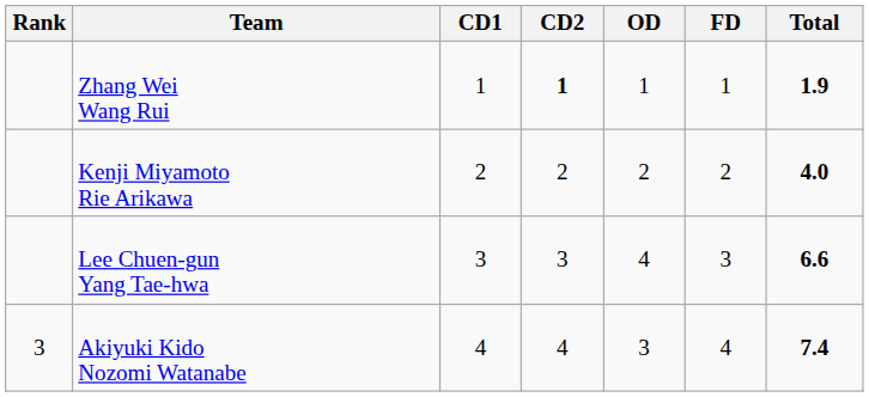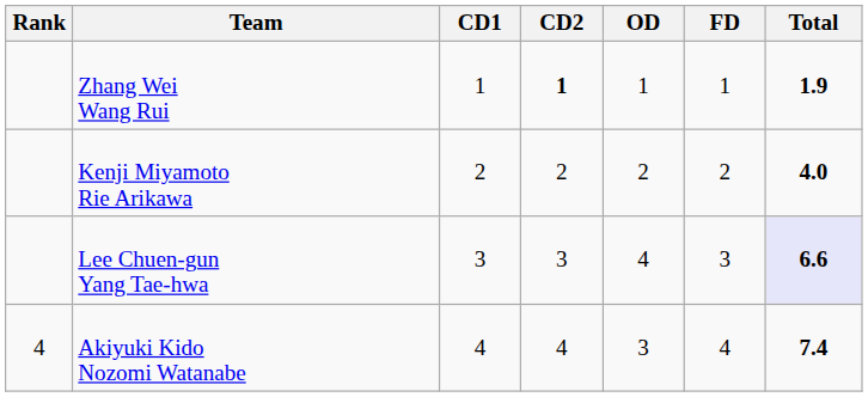Lee Chuen-gun Yang Tae-hwa | Total: no background -> lavender background
Akiyuki Kido Nozomi Watanabe | Rank: 3 -> 4
